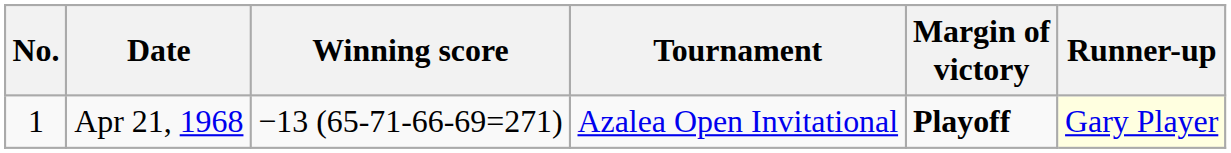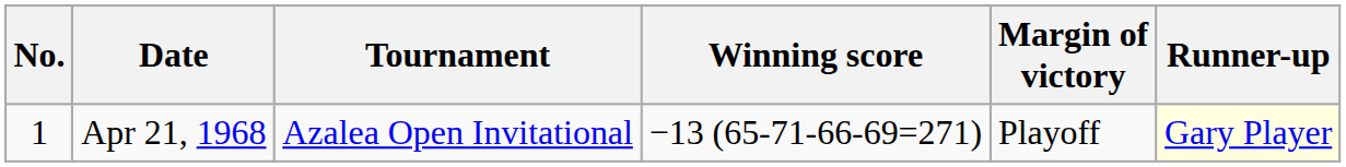columns swapped: Tournament <-> Winning score
Apr 21, 1968 | Margin of victory: bold -> normal
